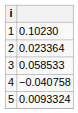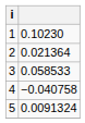2 | column 2: 0.023364 -> 0.021364
5 | column 2: 0.0093324 -> 0.0091324
